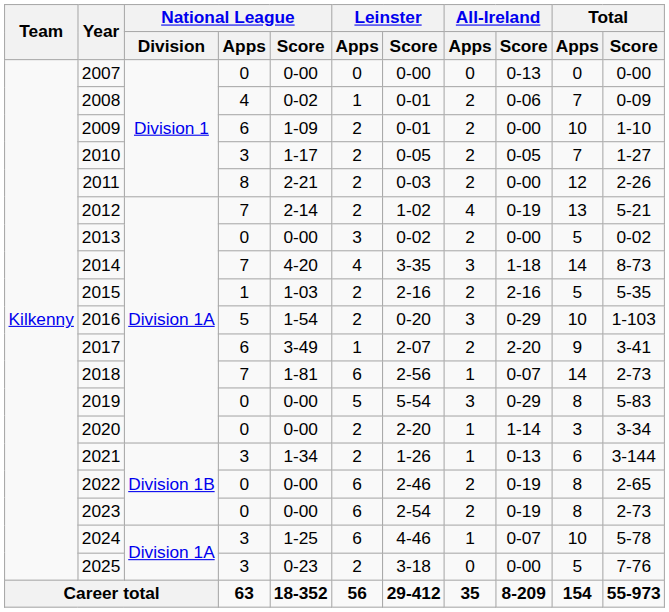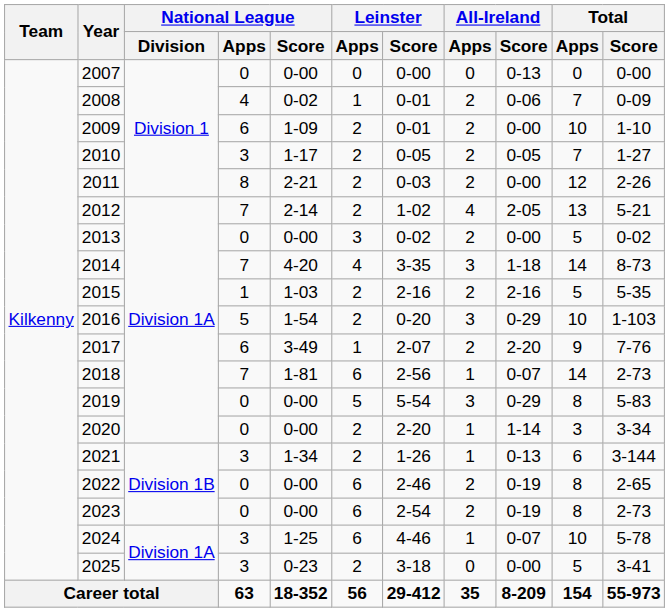2012 | All-Ireland / Score: 0-19 -> 2-05
2017 | Total / Score: 3-41 -> 7-76
2025 | Total / Score: 7-76 -> 3-41
